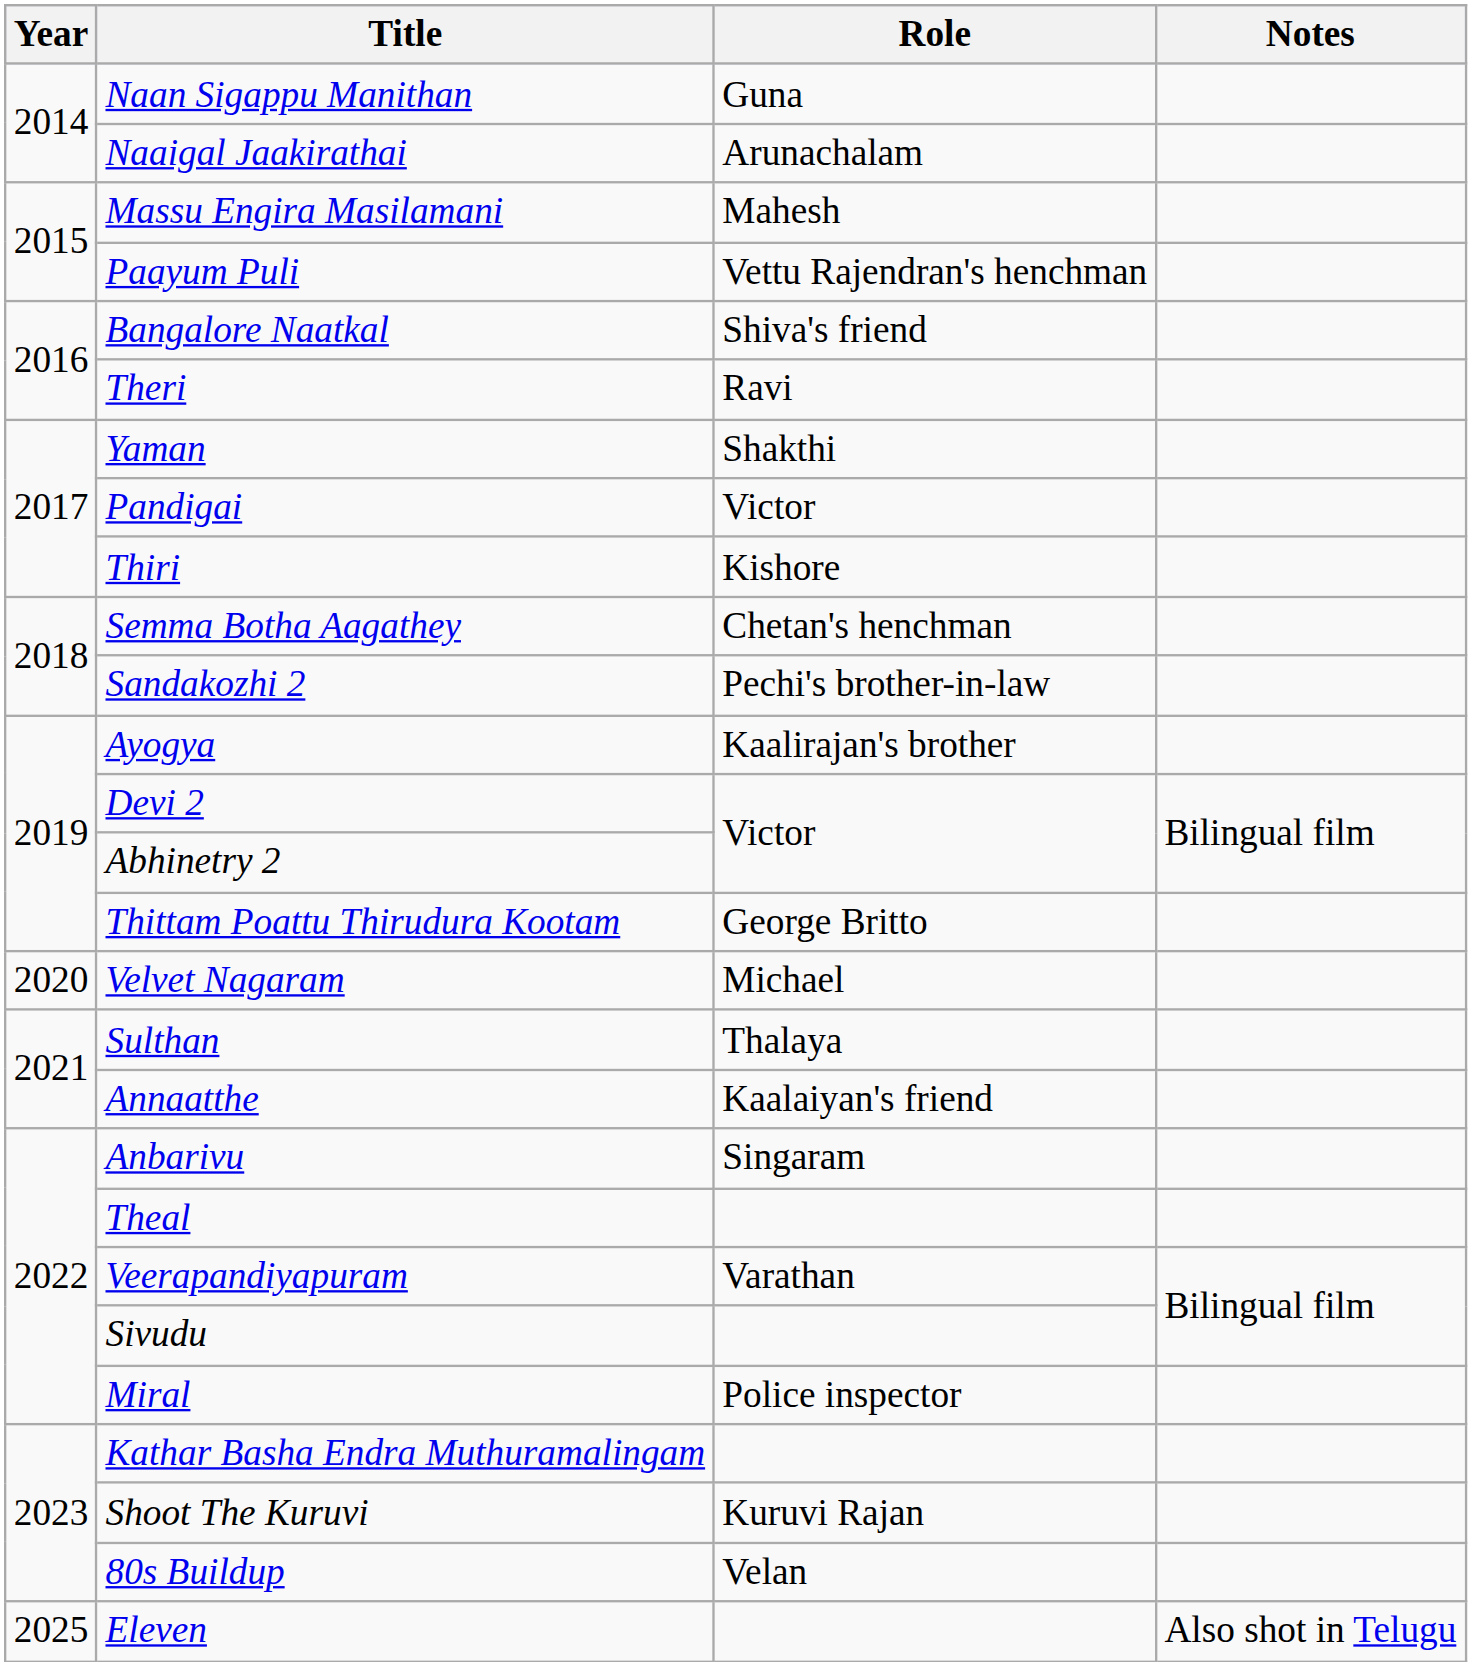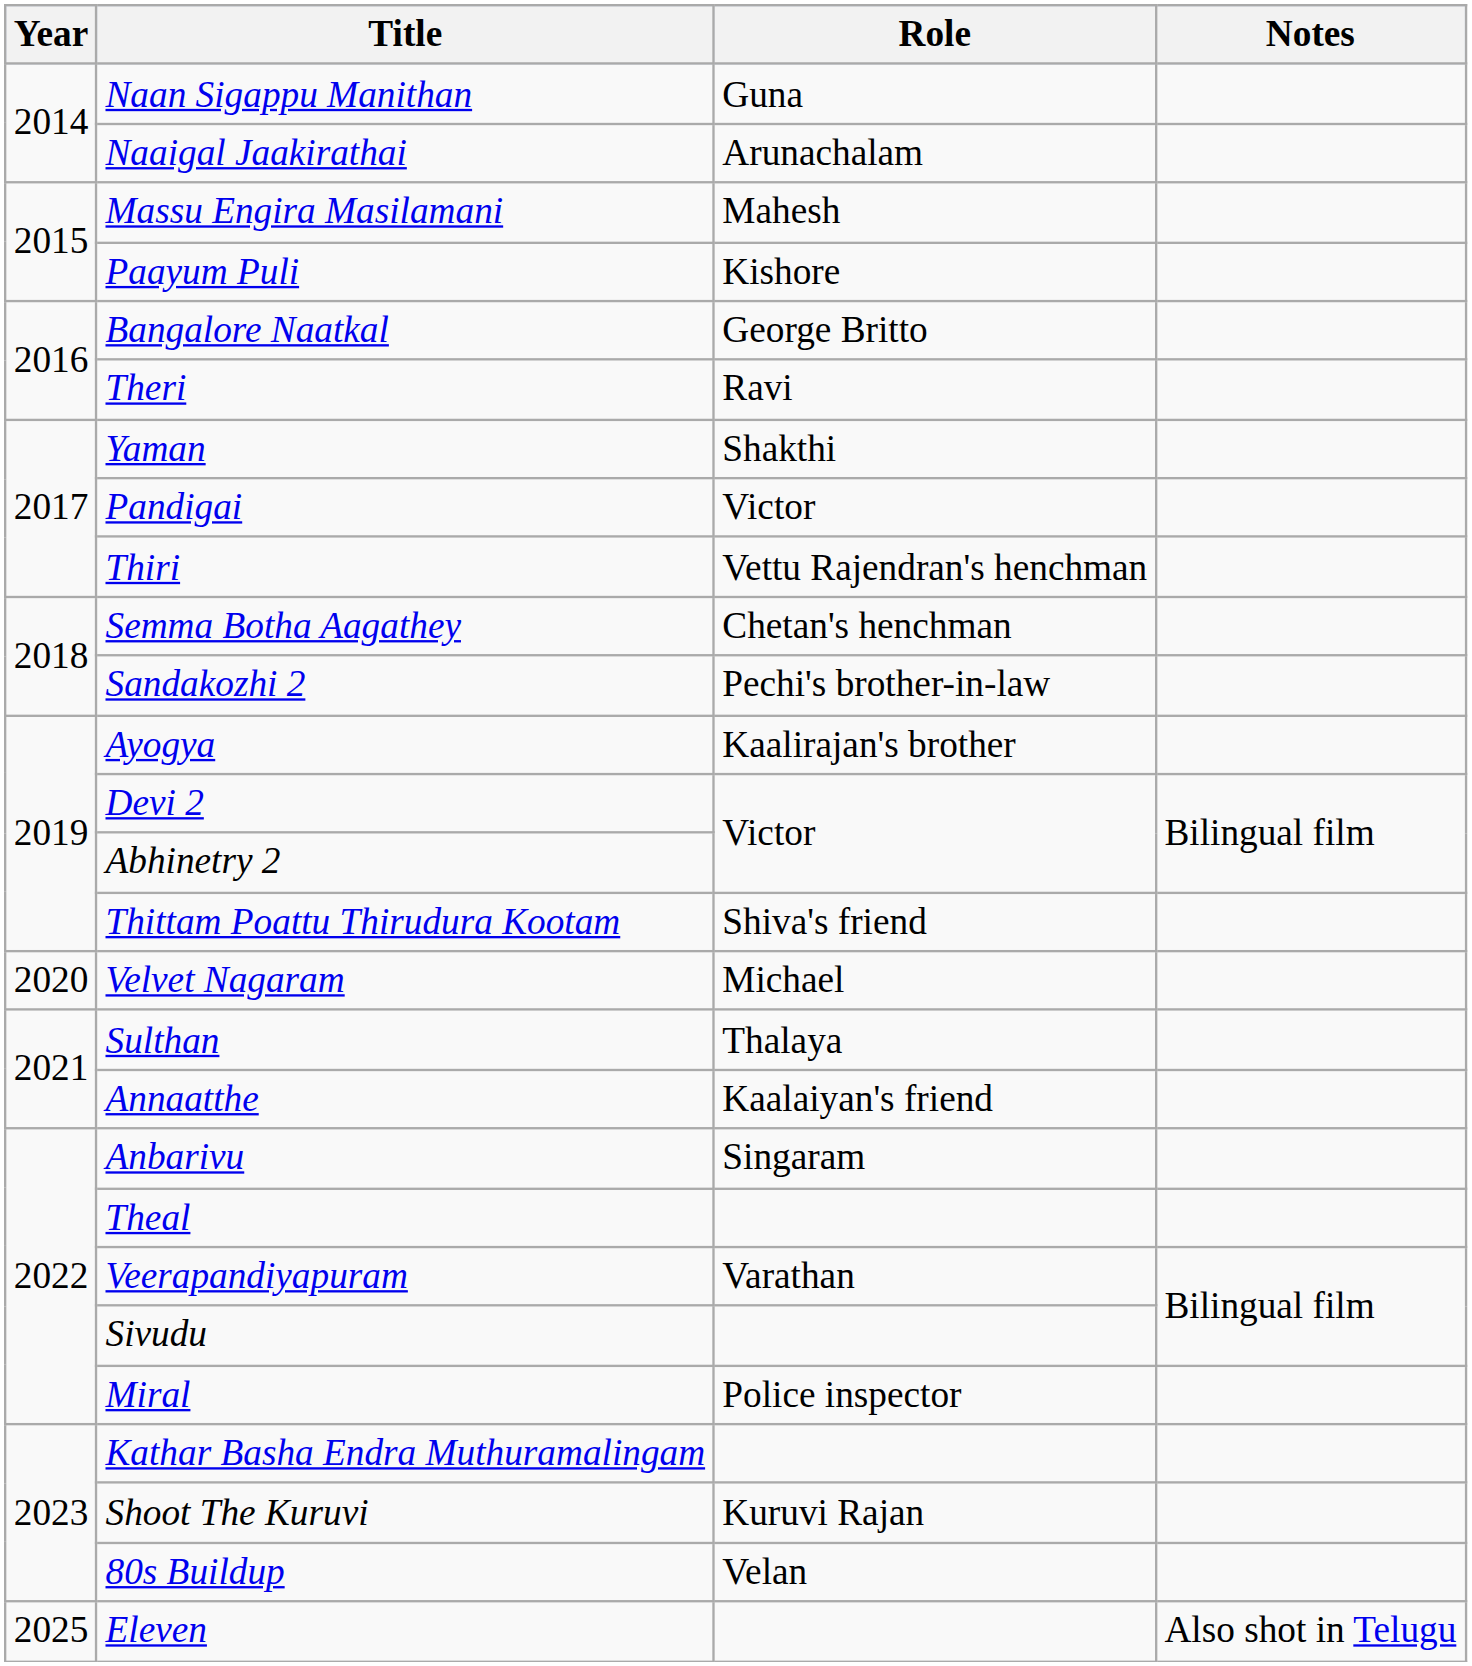Paayum Puli | Role: Vettu Rajendran's henchman -> Kishore
Bangalore Naatkal | Role: Shiva's friend -> George Britto
Thiri | Role: Kishore -> Vettu Rajendran's henchman
Thittam Poattu Thirudura Kootam | Role: George Britto -> Shiva's friend
